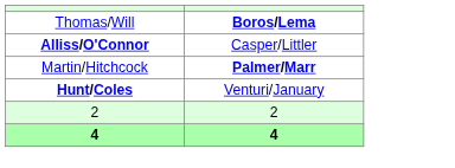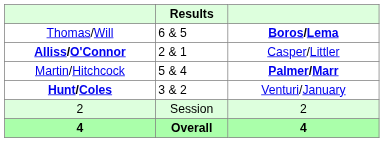+ column: Results | 6 & 5 | 2 & 1 | 5 & 4 | 3 & 2 | Session | Overall
